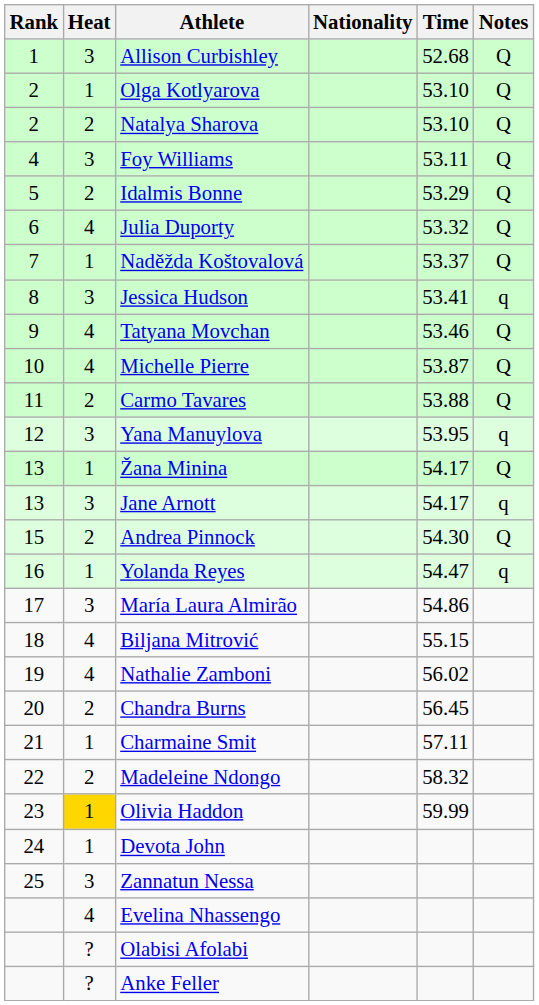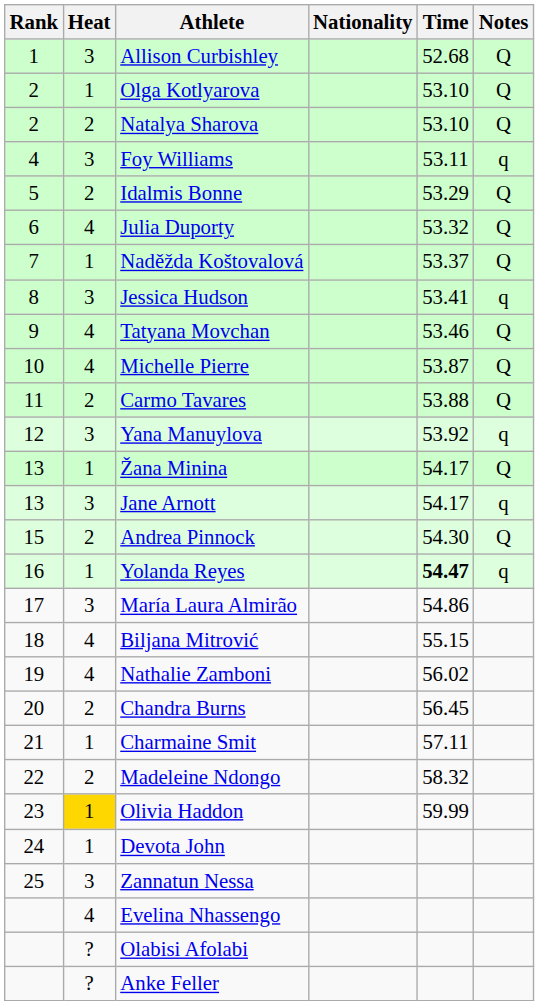Foy Williams | Notes: Q -> q
Yana Manuylova | Time: 53.95 -> 53.92
Yolanda Reyes | Time: normal -> bold
